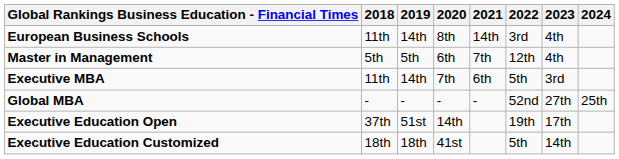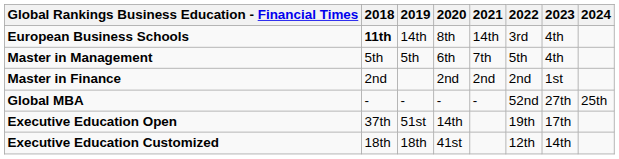European Business Schools | 2018: normal -> bold
Master in Management | 2022: 12th -> 5th
+ row: Master in Finance | 2nd | 2nd | 2nd | 2nd | 1st
- row: Executive MBA | 11th | 14th | 7th | 6th | 5th | 3rd
Executive Education Customized | 2022: 5th -> 12th
